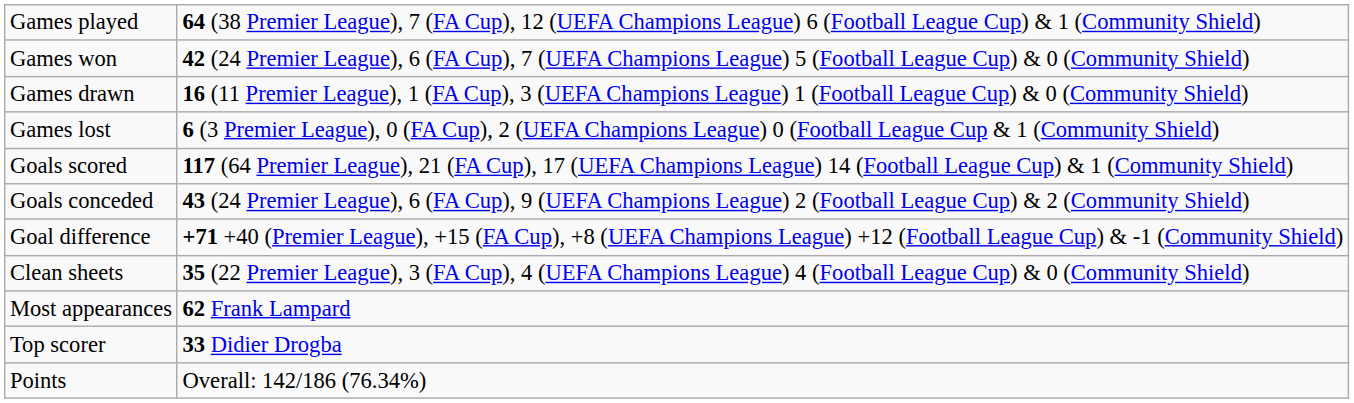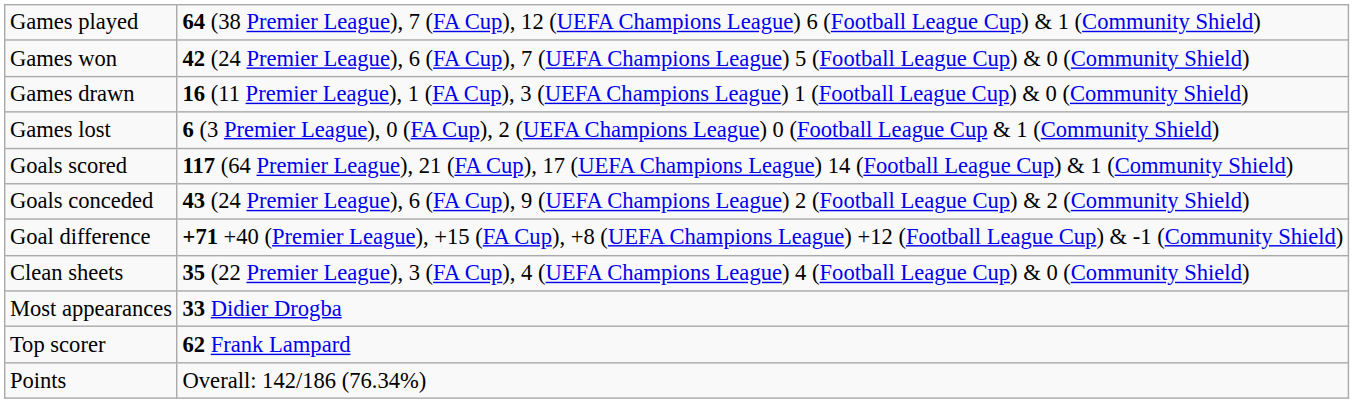Most appearances | column 2: 62 Frank Lampard -> 33 Didier Drogba
Top scorer | column 2: 33 Didier Drogba -> 62 Frank Lampard
